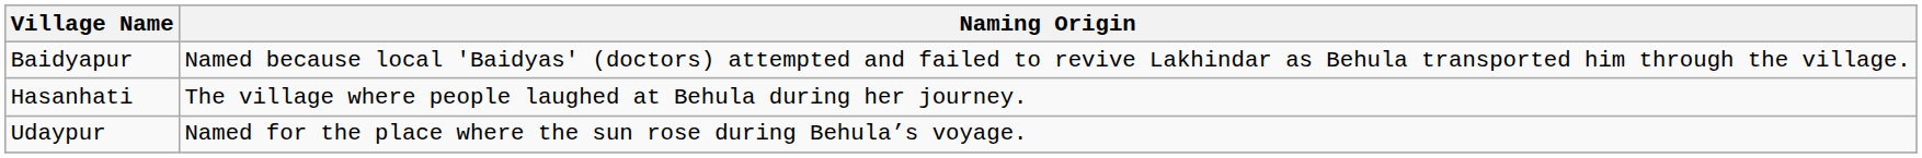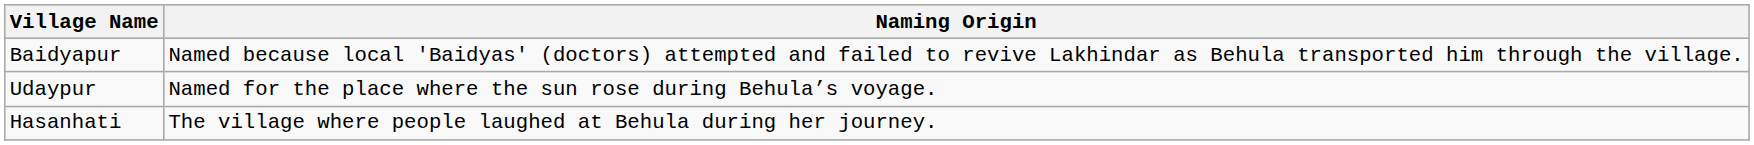rows swapped: Hasanhati <-> Udaypur
